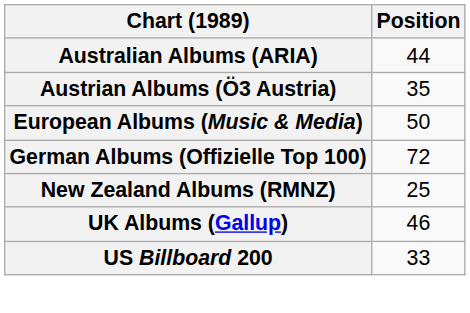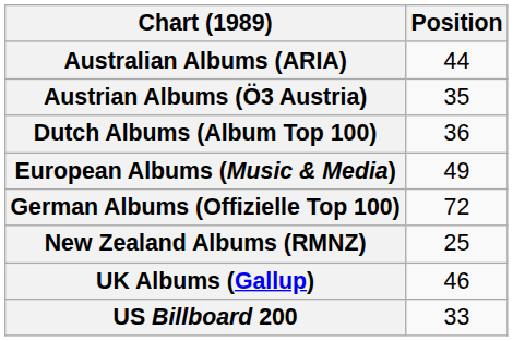+ row: Dutch Albums (Album Top 100) | 36
European Albums (Music & Media) | Position: 50 -> 49
